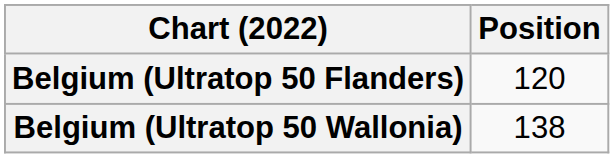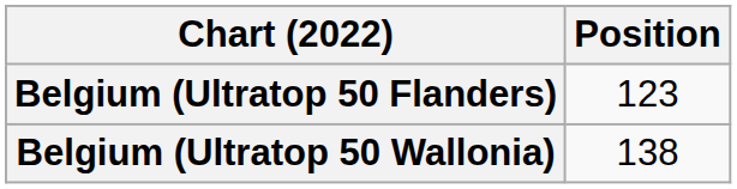Belgium (Ultratop 50 Flanders) | Position: 120 -> 123
